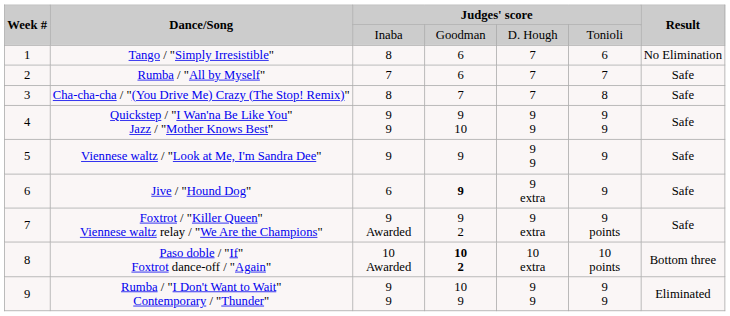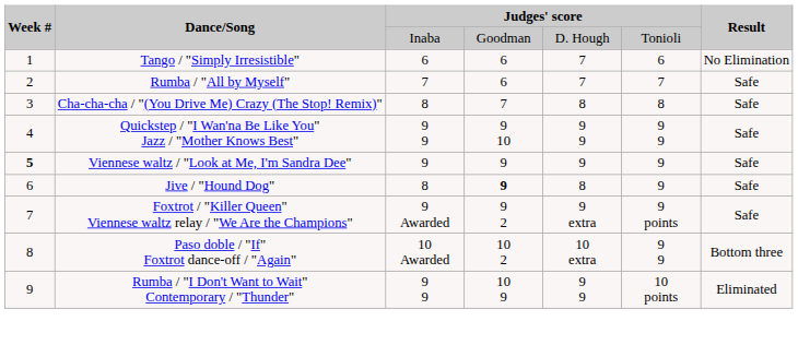Tango / "Simply Irresistible" | column 3: 8 -> 6
Cha-cha-cha / "(You Drive Me) Crazy (The Stop! Remix)" | column 5: 7 -> 8
Viennese waltz / "Look at Me, I'm Sandra Dee" | Week #: normal -> bold
Viennese waltz / "Look at Me, I'm Sandra Dee" | column 5: 9 9 -> 9
Jive / "Hound Dog" | column 3: 6 -> 8
Jive / "Hound Dog" | column 5: 9 extra -> 8
Paso doble / "If" Foxtrot dance-off / "Again" | column 4: bold -> normal
Paso doble / "If" Foxtrot dance-off / "Again" | column 6: 10 points -> 9 9
Rumba / "I Don't Want to Wait" Contemporary / "Thunder" | column 6: 9 9 -> 10 points
